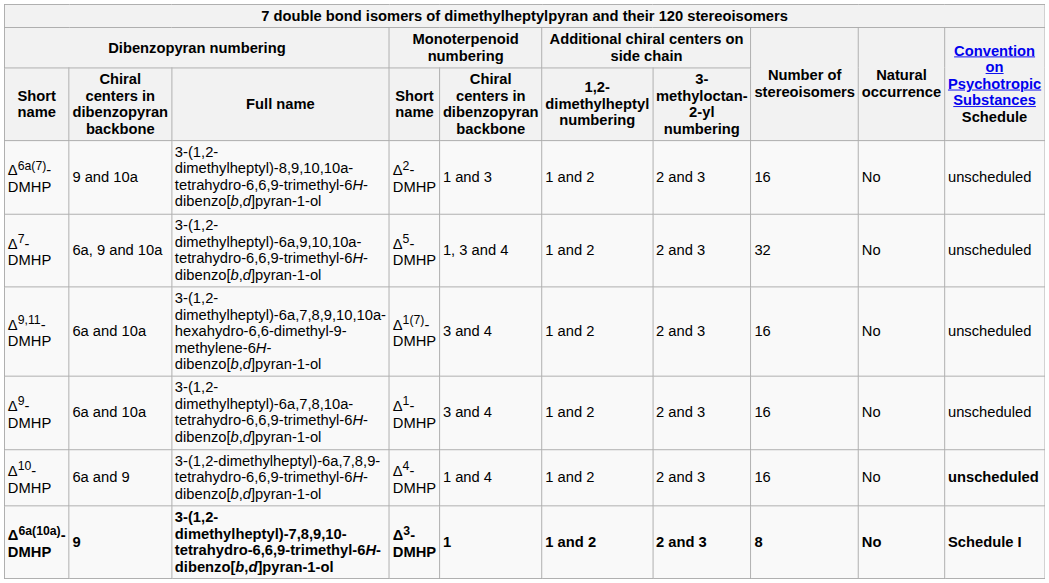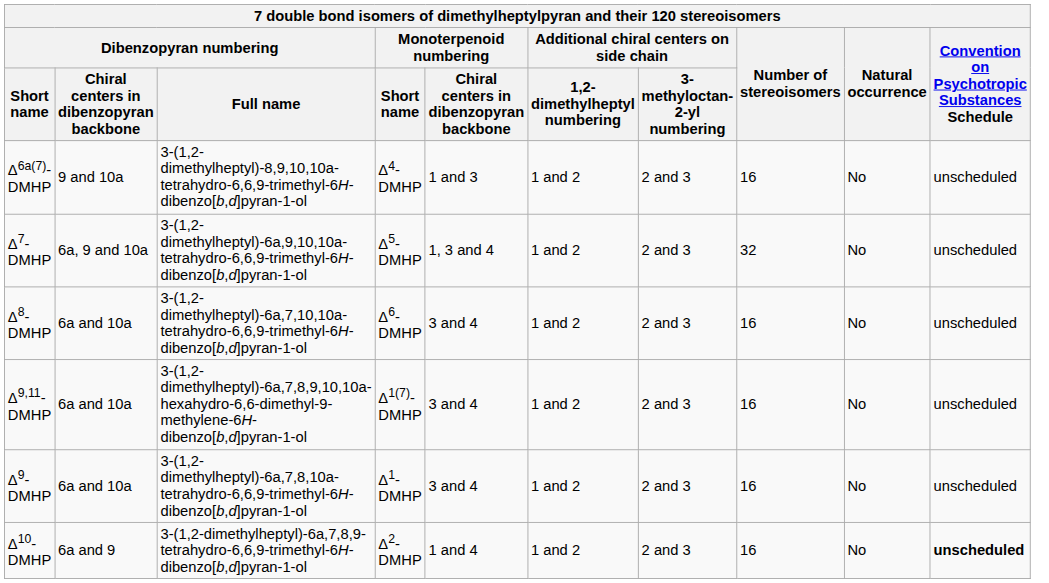Δ6a(7)-DMHP | Monoterpenoid numbering / Short name: Δ2-DMHP -> Δ4-DMHP
+ row: Δ8-DMHP | 6a and 10a | 3-(1,2-dimethylheptyl)-6a,7,10,10a-tetrahydro-6,6,9-trimethyl-6H-dibenzo[b,d]pyran-1-ol | Δ6-DMHP | 3 and 4 | 1 and 2 | 2 and 3 | 16 | No | unscheduled
Δ10-DMHP | Monoterpenoid numbering / Short name: Δ4-DMHP -> Δ2-DMHP
- row: Δ6a(10a)-DMHP | 9 | 3-(1,2-dimethylheptyl)-7,8,9,10-tetrahydro-6,6,9-trimethyl-6H-dibenzo[b,d]pyran-1-ol | Δ3-DMHP | 1 | 1 and 2 | 2 and 3 | 8 | No | Schedule I
